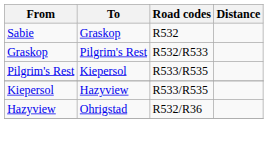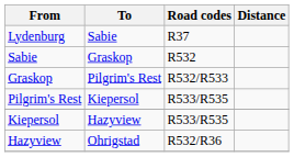+ row: Lydenburg | Sabie | R37
